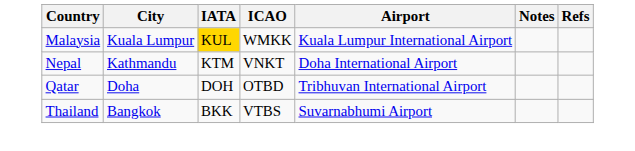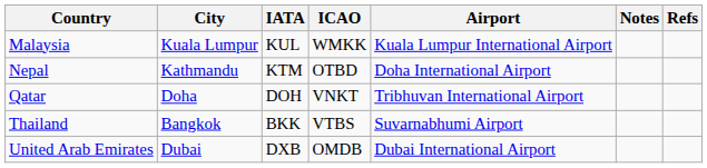Malaysia | IATA: gold background -> no background
Nepal | ICAO: VNKT -> OTBD
Qatar | ICAO: OTBD -> VNKT
+ row: United Arab Emirates | Dubai | DXB | OMDB | Dubai International Airport
